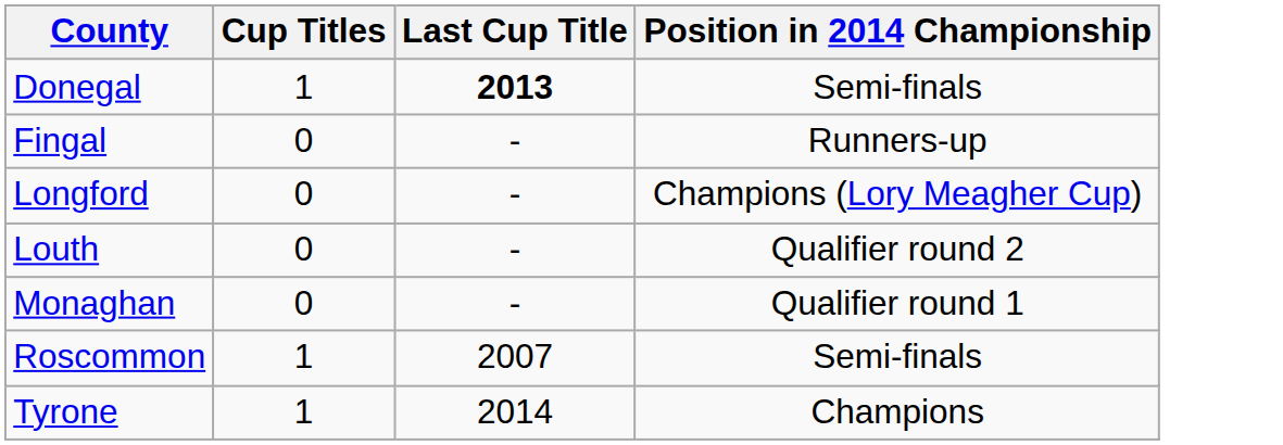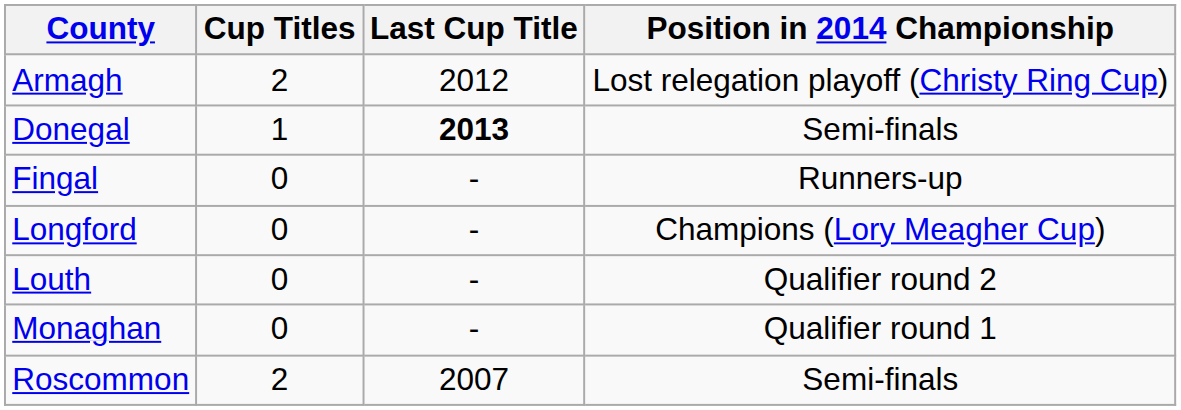+ row: Armagh | 2 | 2012 | Lost relegation playoff (Christy Ring Cup)
Roscommon | Cup Titles: 1 -> 2
- row: Tyrone | 1 | 2014 | Champions
